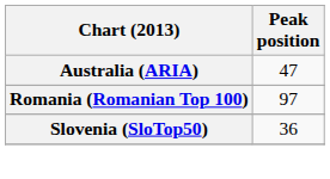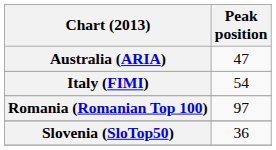+ row: Italy (FIMI) | 54
